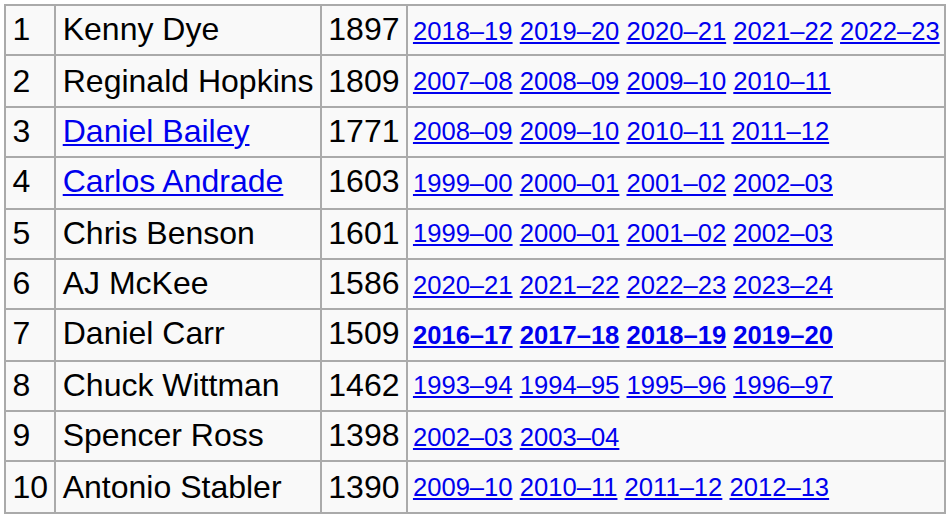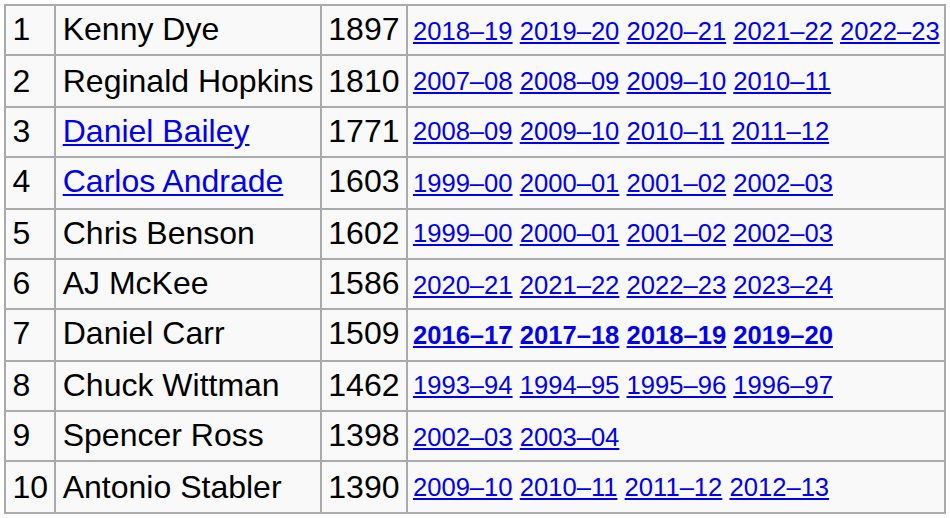Reginald Hopkins | column 3: 1809 -> 1810
Chris Benson | column 3: 1601 -> 1602
